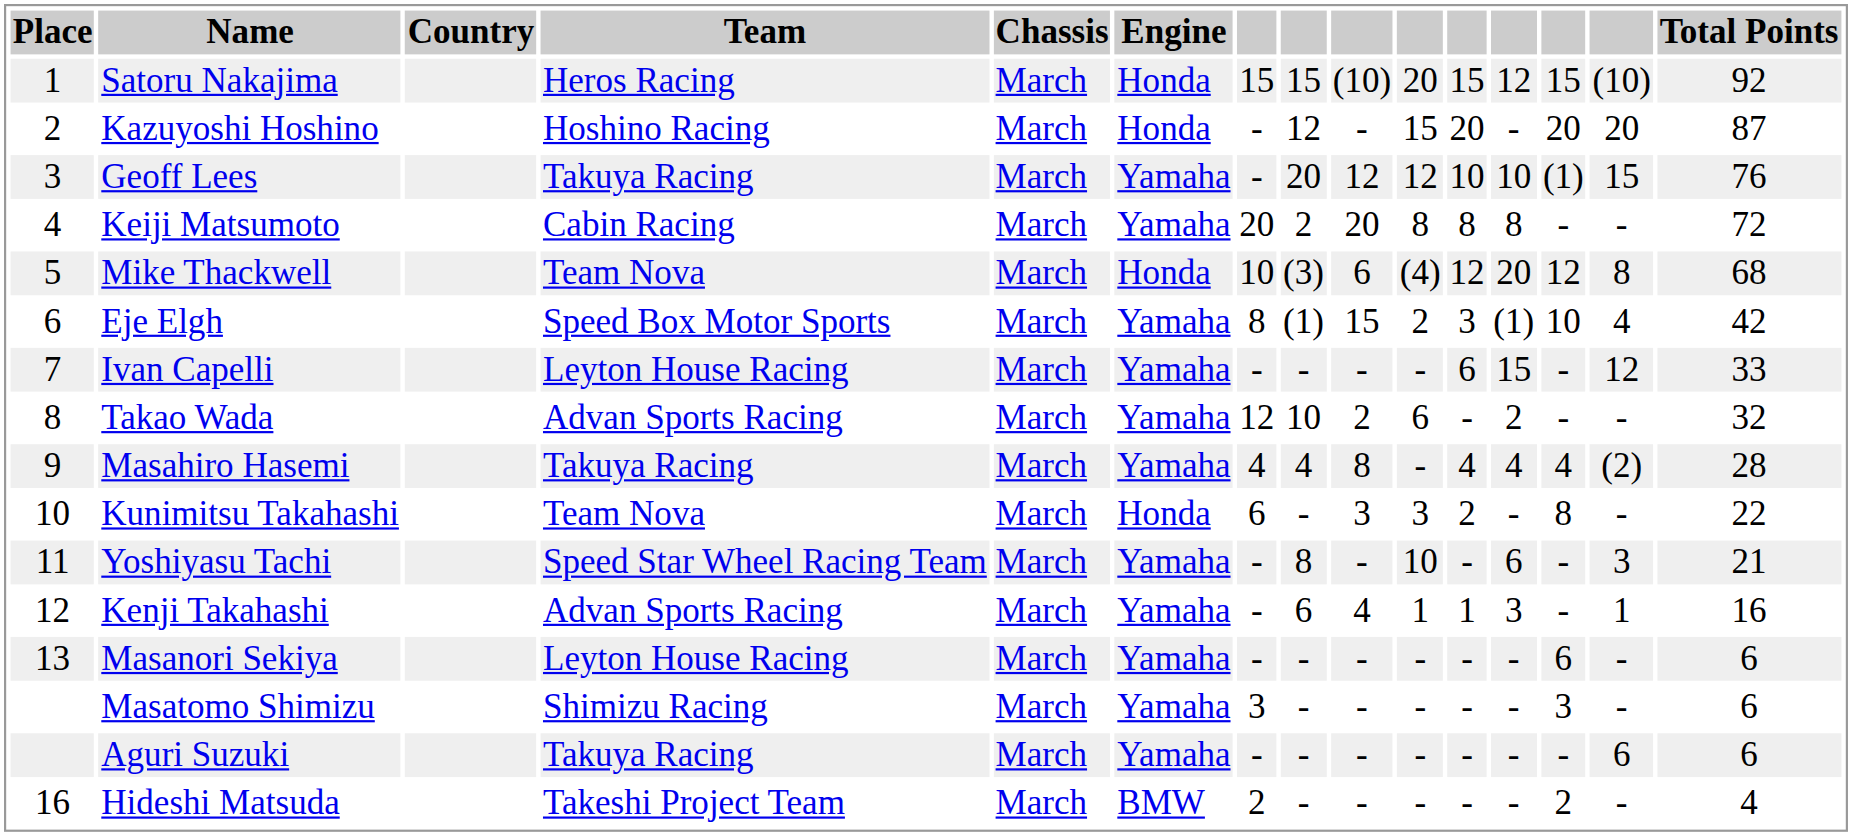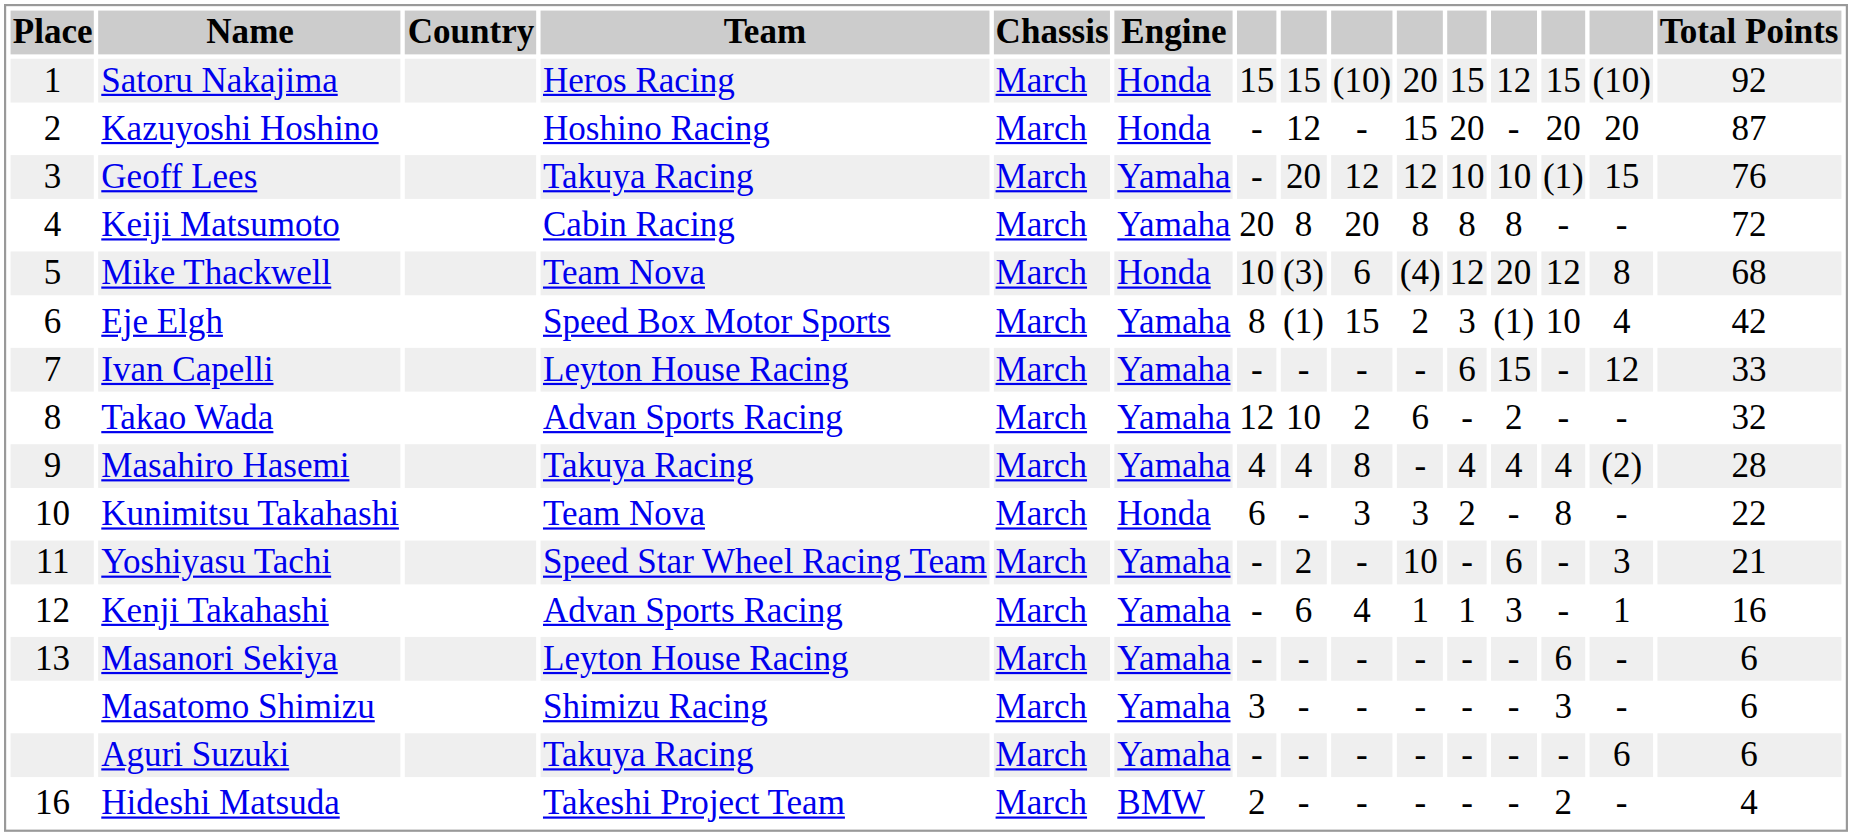Keiji Matsumoto | column 8: 2 -> 8
Yoshiyasu Tachi | column 8: 8 -> 2
